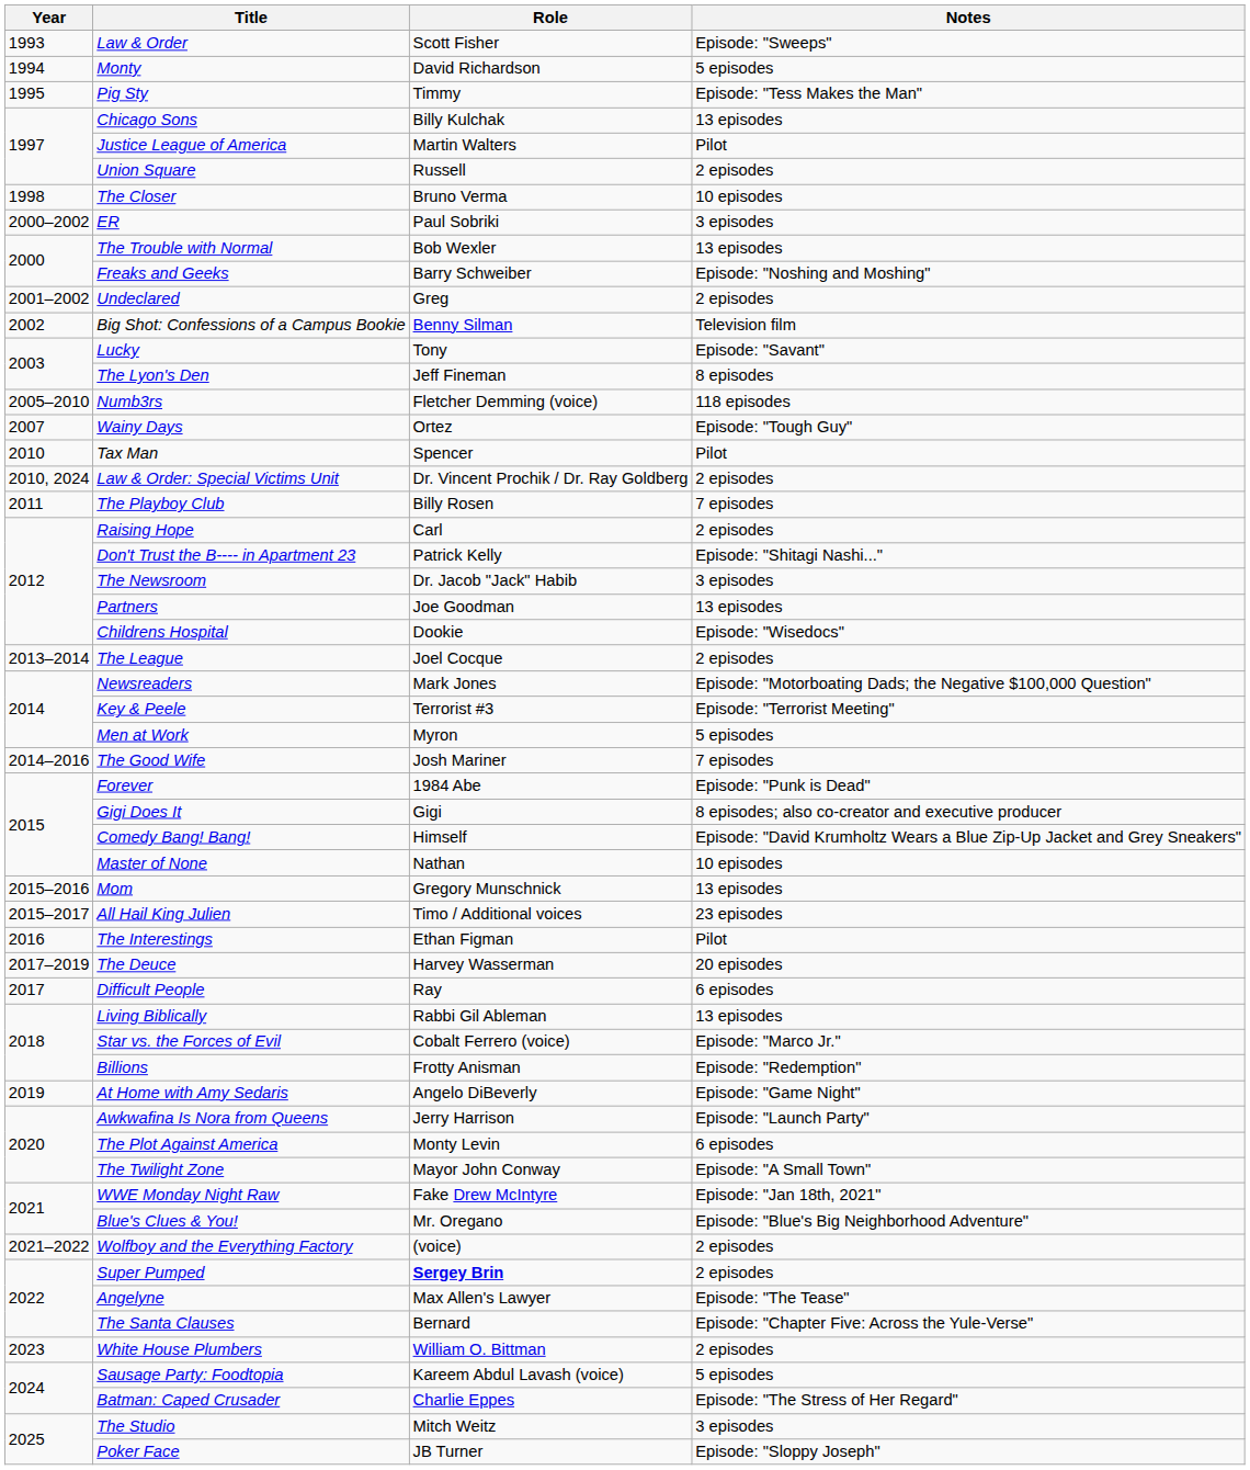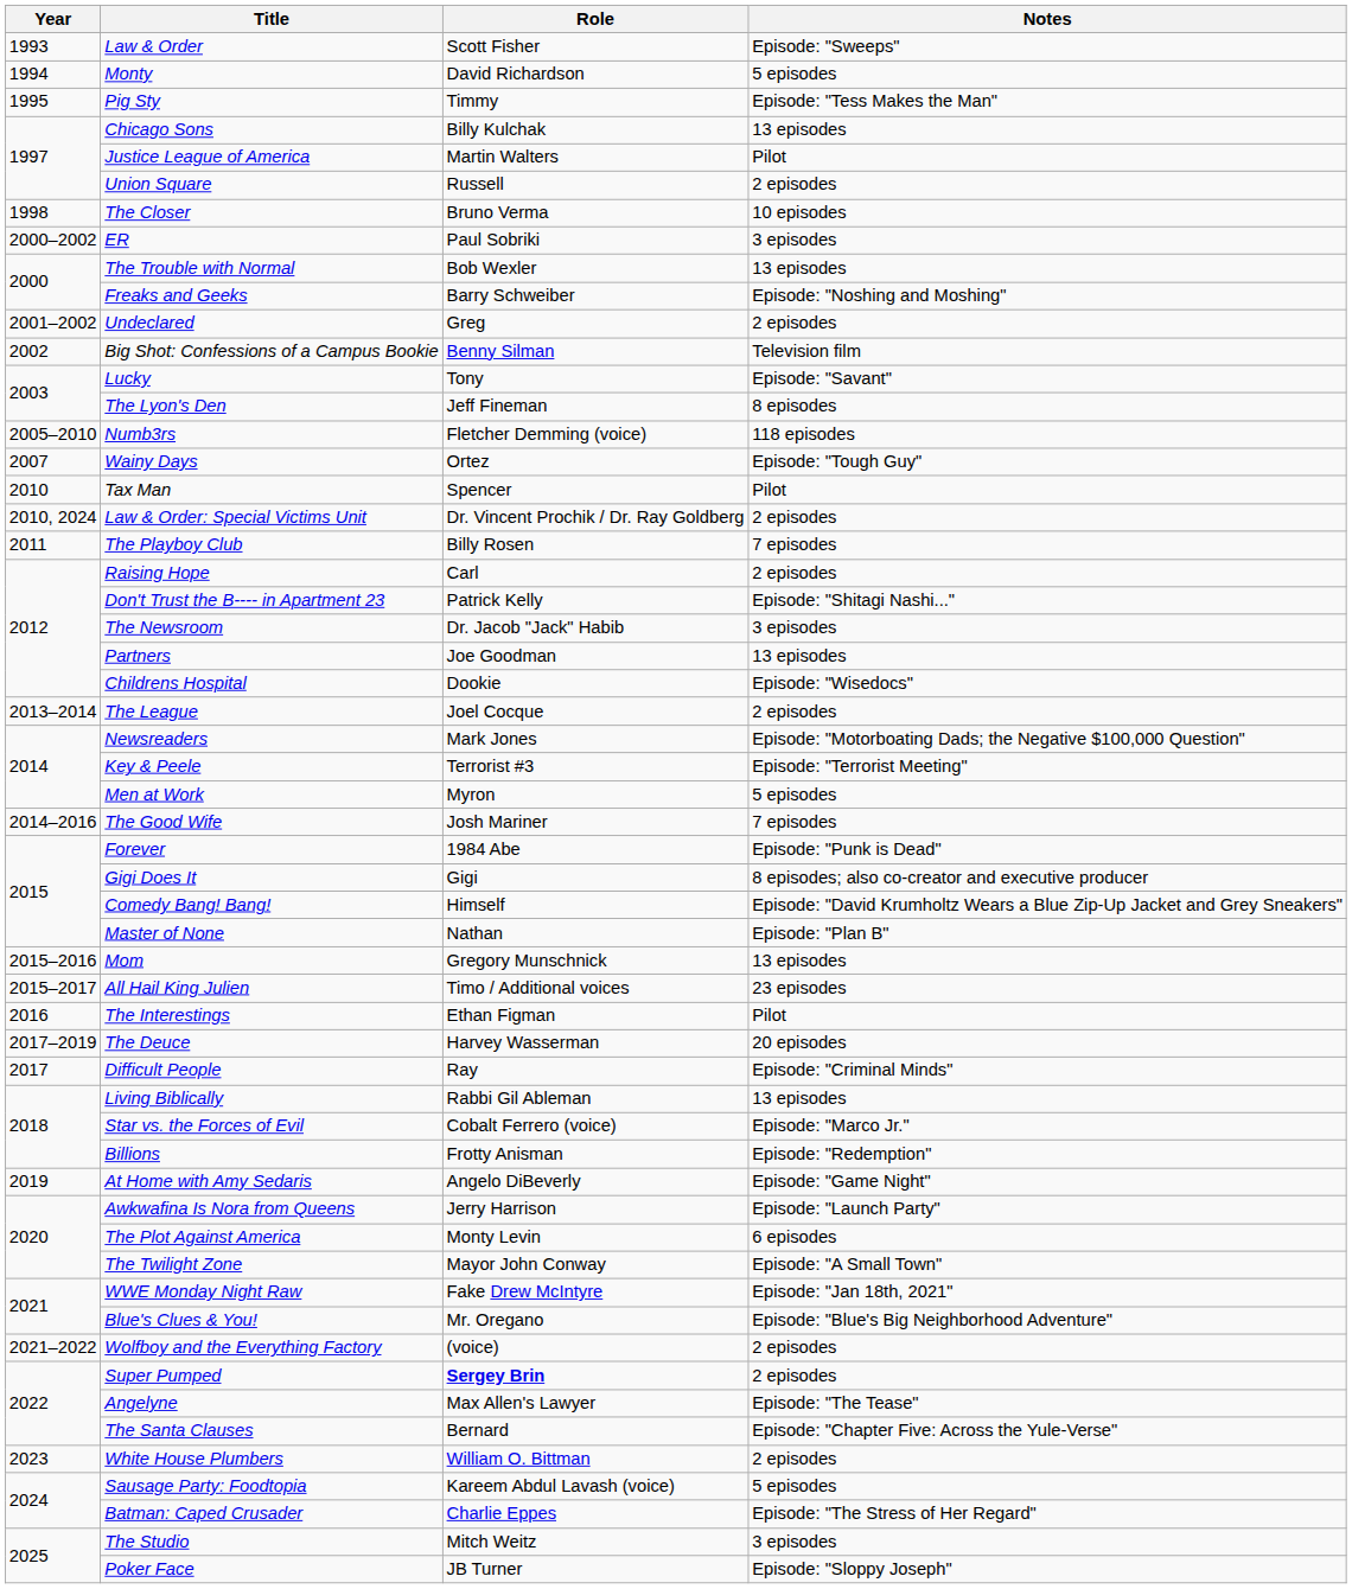Master of None | Notes: 10 episodes -> Episode: "Plan B"
Difficult People | Notes: 6 episodes -> Episode: "Criminal Minds"
